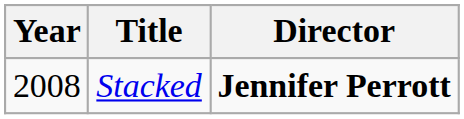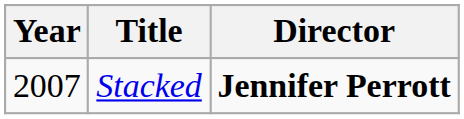Stacked | Year: 2008 -> 2007
